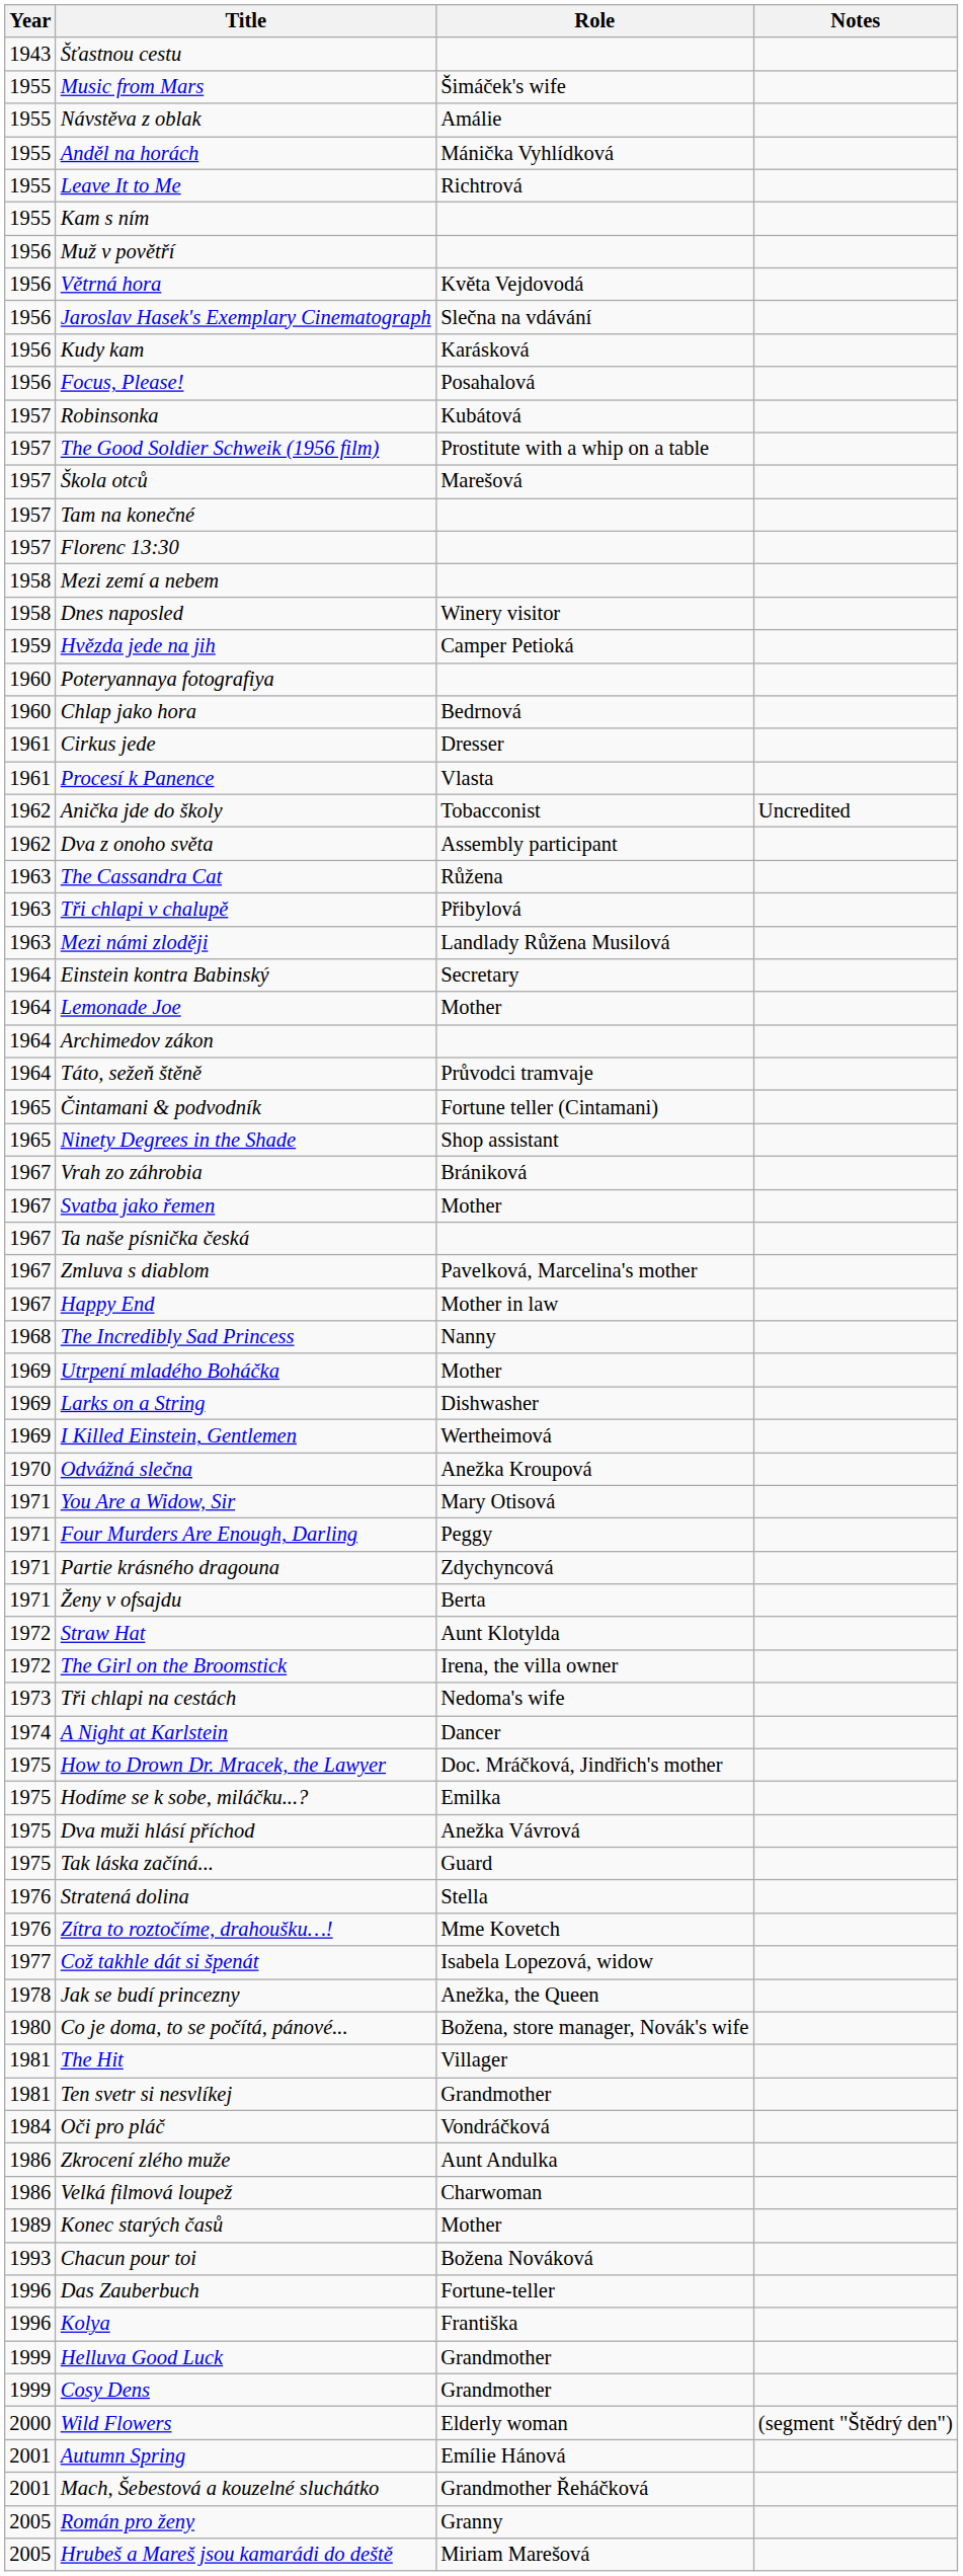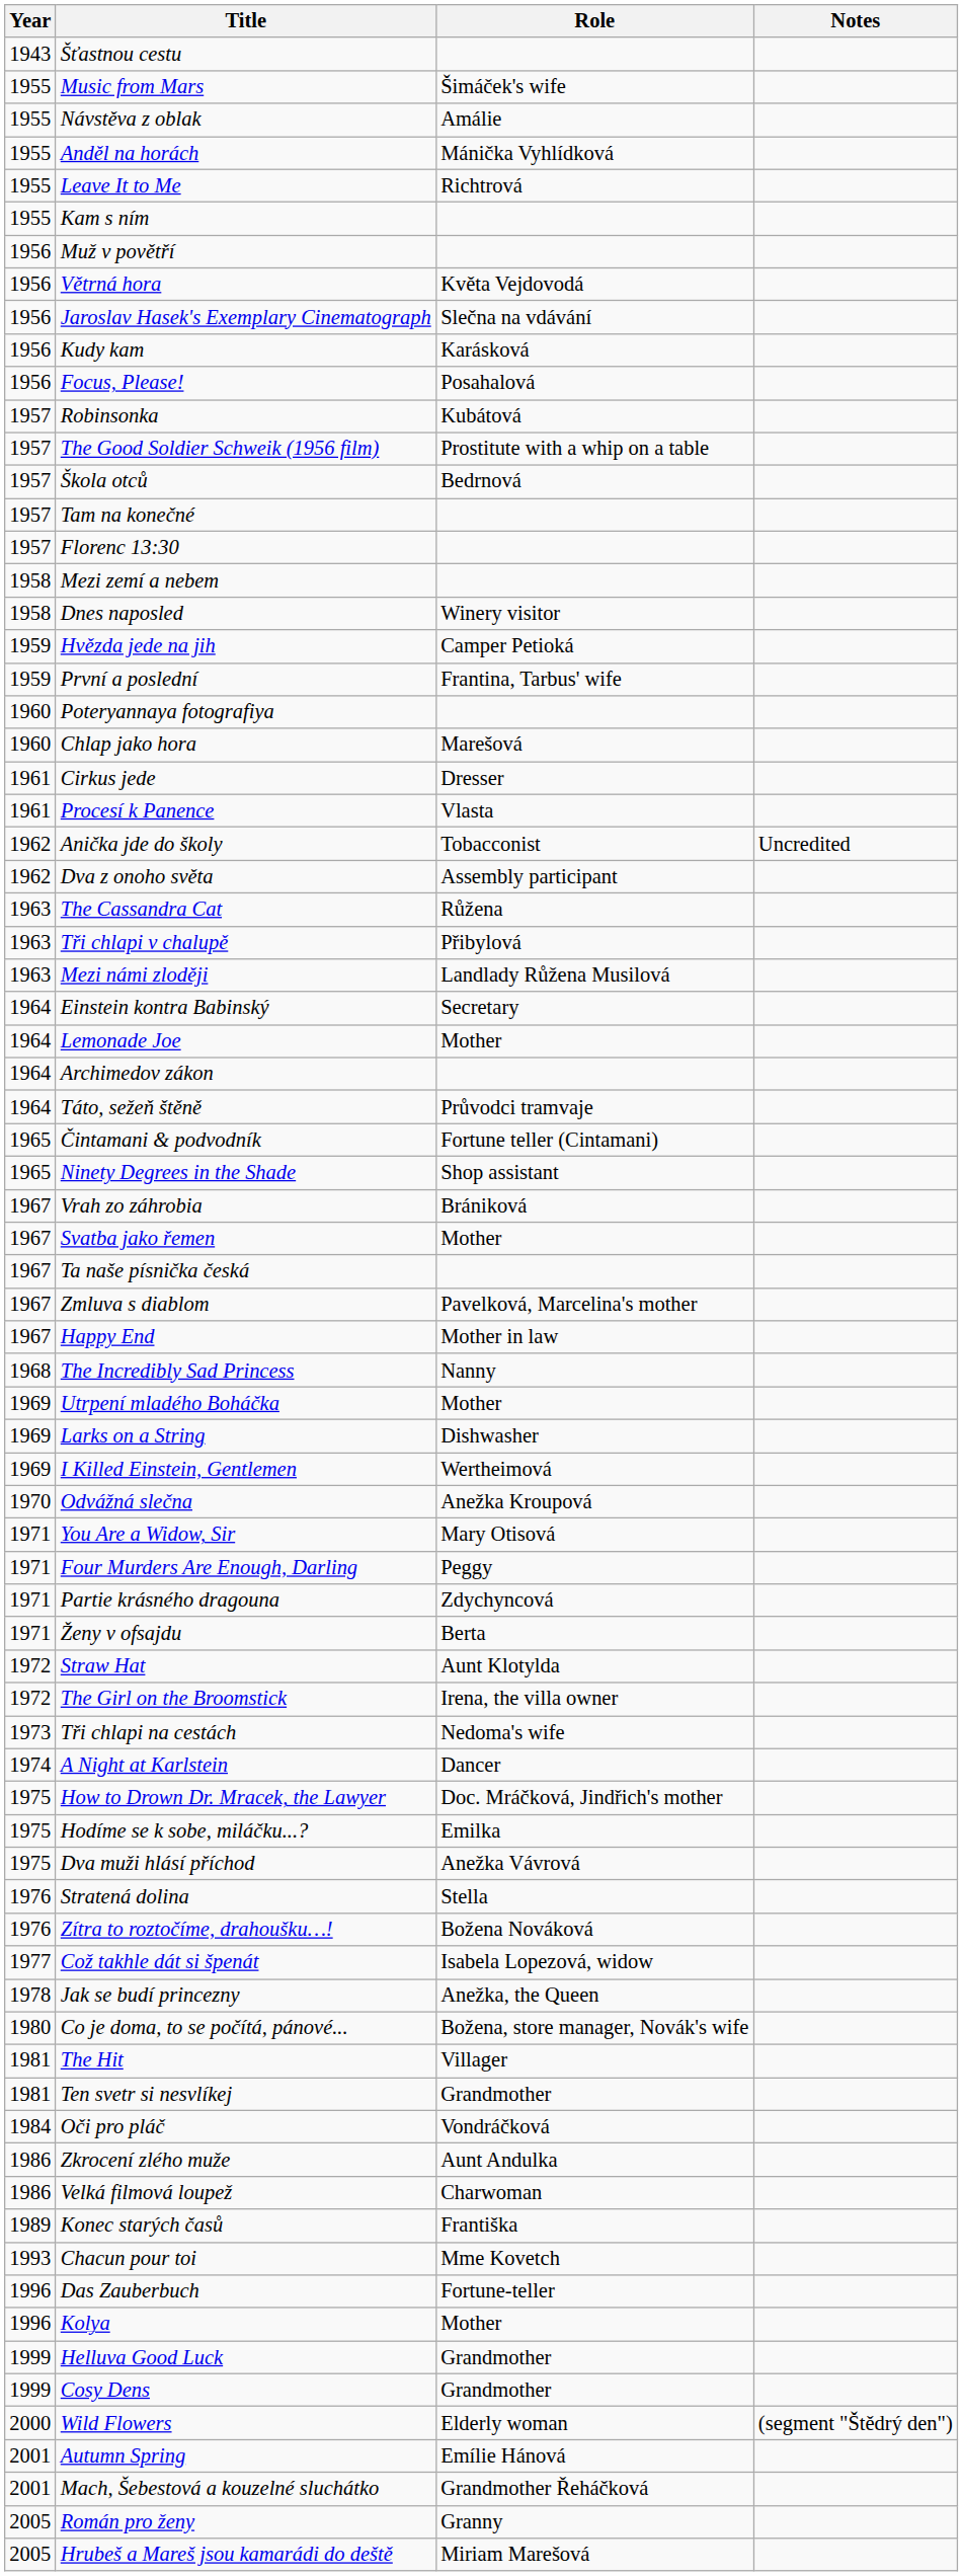Škola otců | Role: Marešová -> Bedrnová
+ row: 1959 | První a poslední | Frantina, Tarbus' wife
Chlap jako hora | Role: Bedrnová -> Marešová
- row: 1975 | Tak láska začíná... | Guard
Zítra to roztočíme, drahoušku…! | Role: Mme Kovetch -> Božena Nováková
Konec starých časů | Role: Mother -> Františka
Chacun pour toi | Role: Božena Nováková -> Mme Kovetch
Kolya | Role: Františka -> Mother
